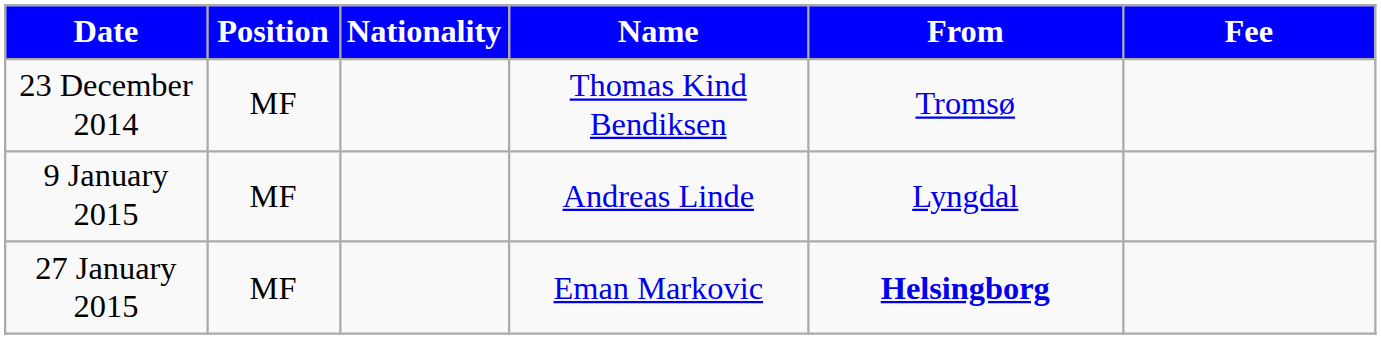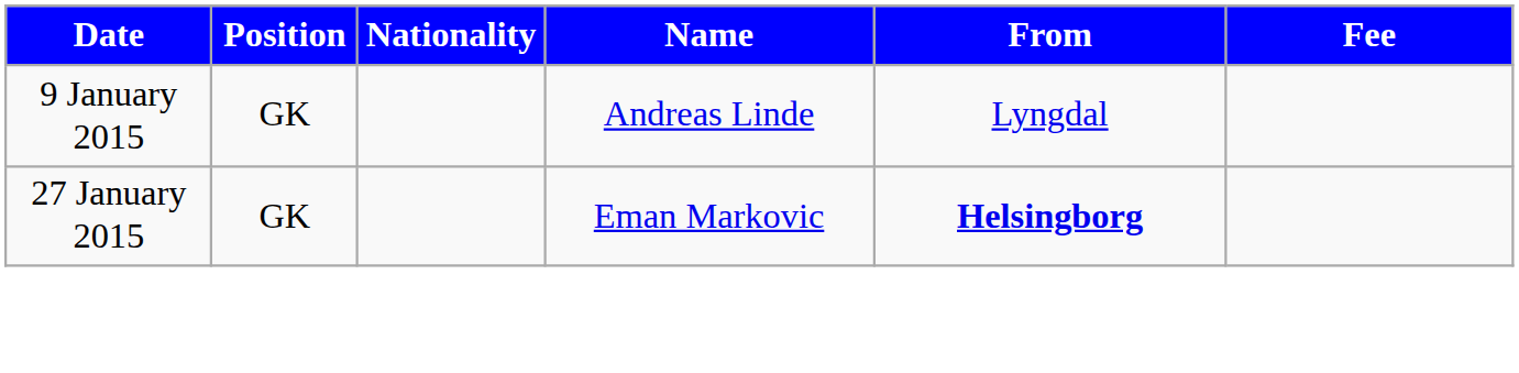- row: 23 December 2014 | MF | Thomas Kind Bendiksen | Tromsø
9 January 2015 | Position: MF -> GK
27 January 2015 | Position: MF -> GK
